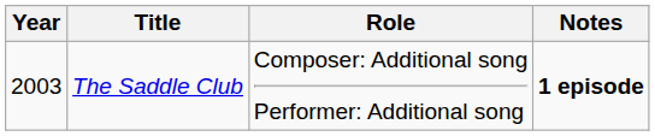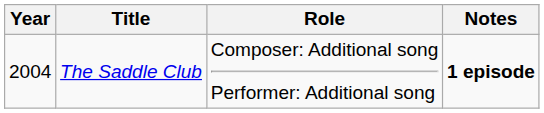The Saddle Club | Year: 2003 -> 2004
